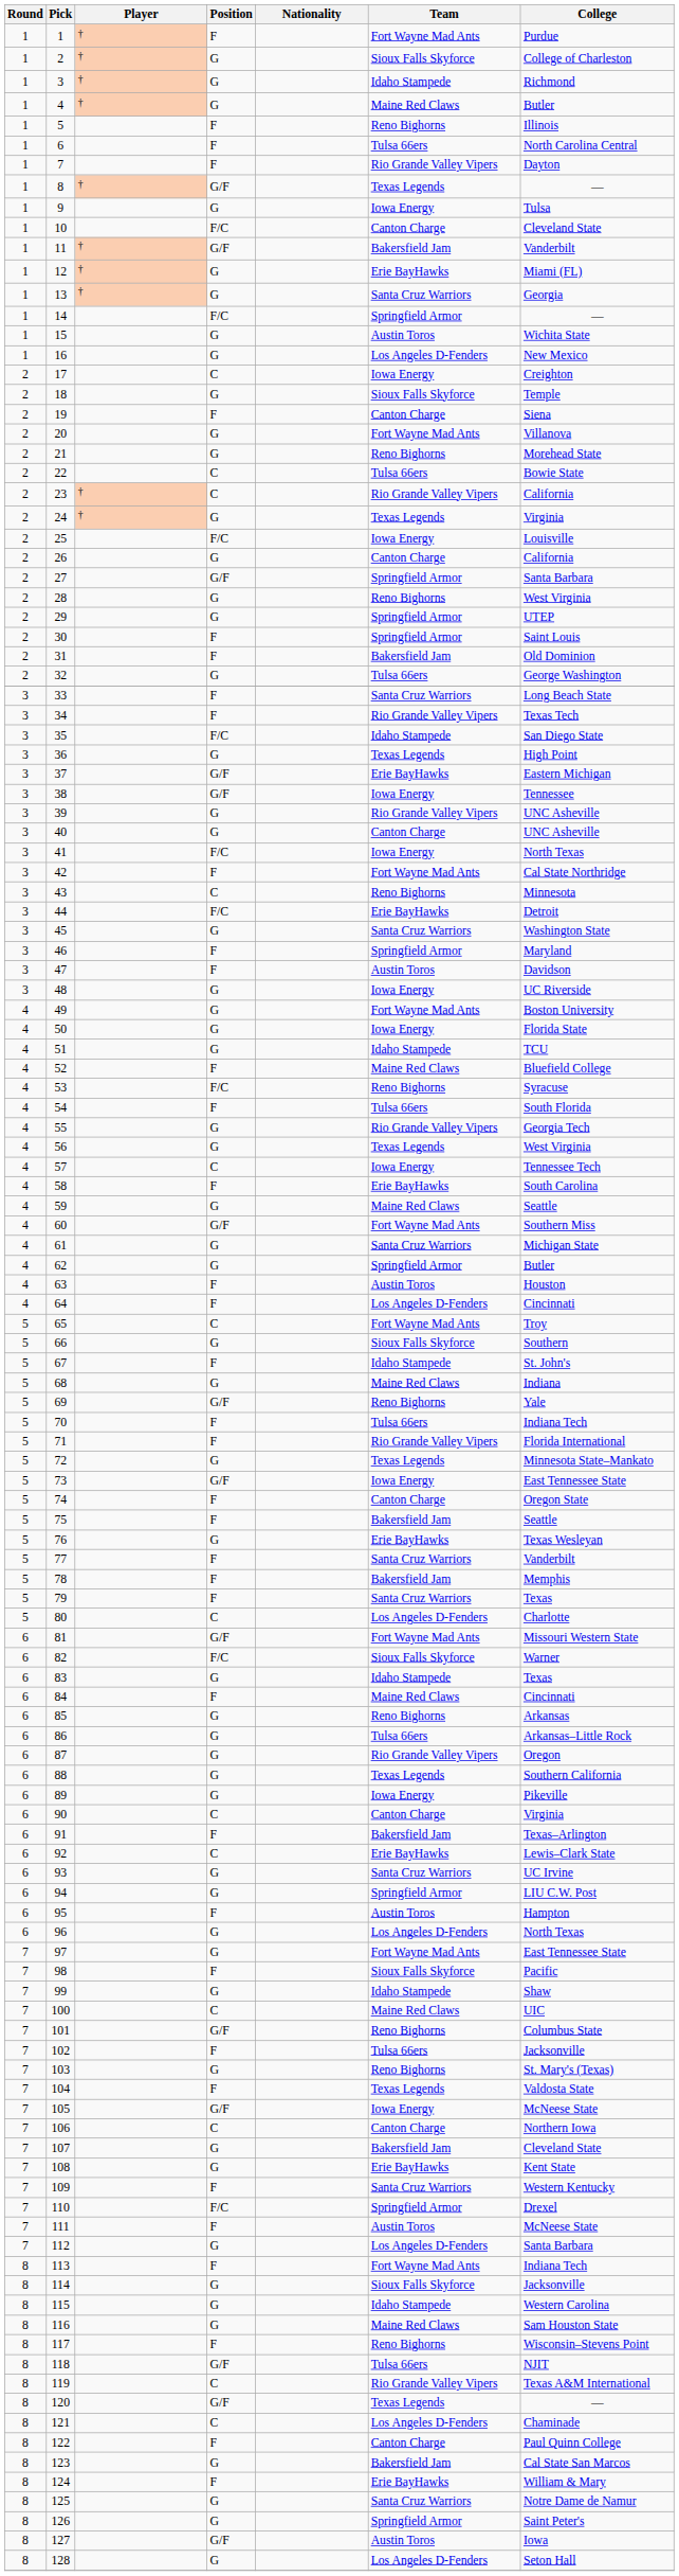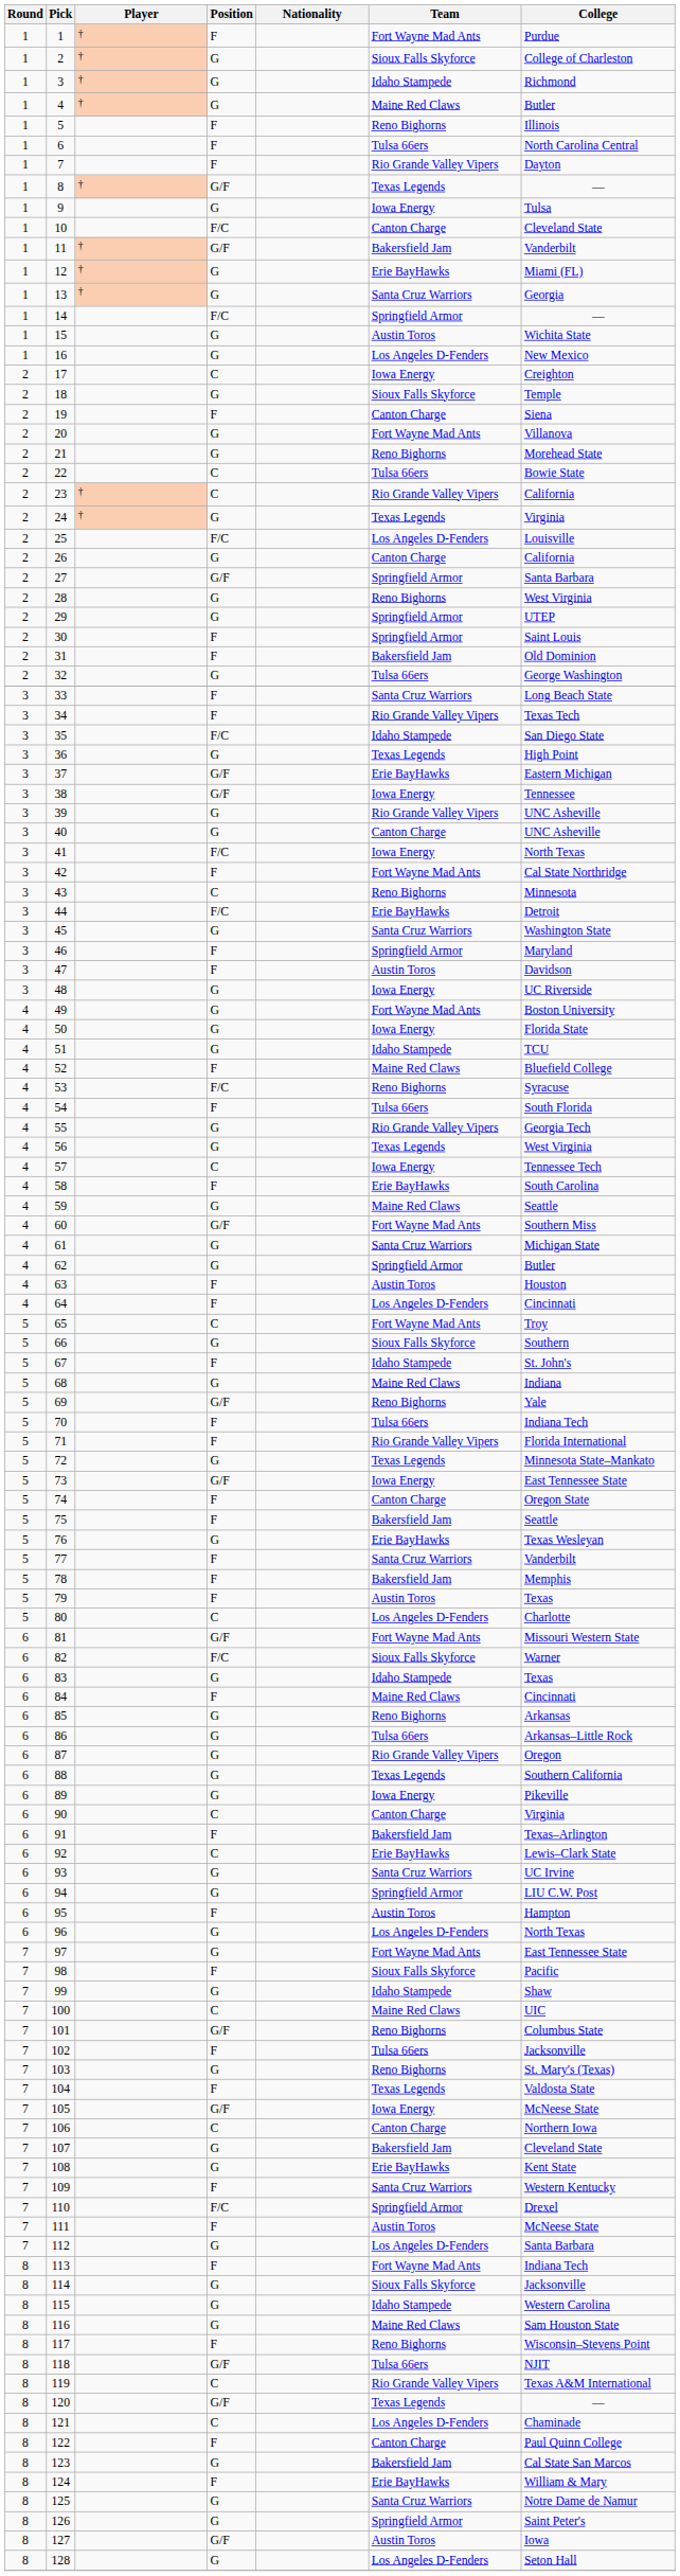25 | Team: Iowa Energy -> Los Angeles D-Fenders
79 | Team: Santa Cruz Warriors -> Austin Toros
